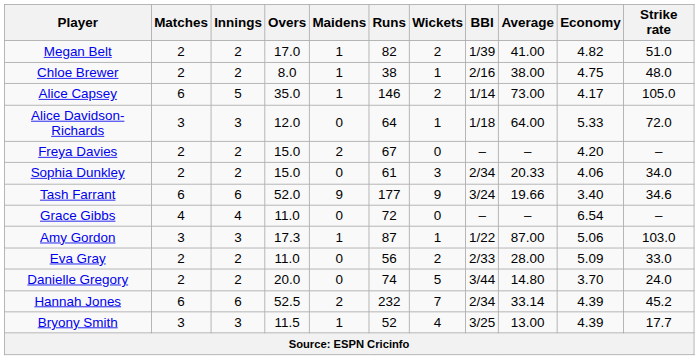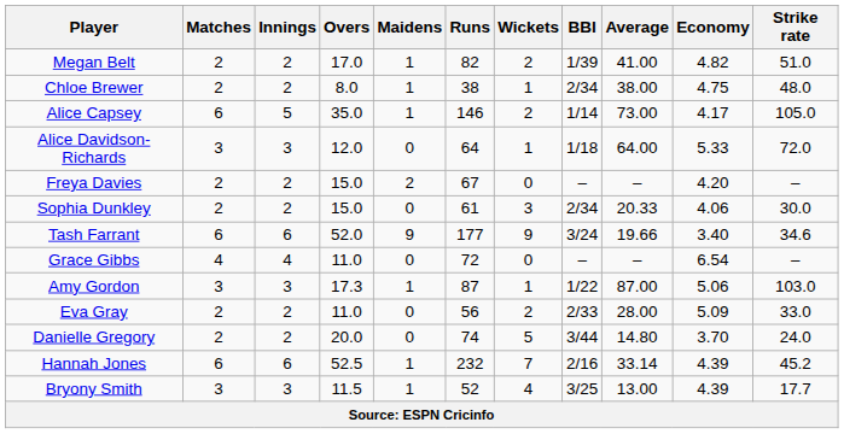Chloe Brewer | BBI: 2/16 -> 2/34
Sophia Dunkley | Strike rate: 34.0 -> 30.0
Hannah Jones | Maidens: 2 -> 1
Hannah Jones | BBI: 2/34 -> 2/16
